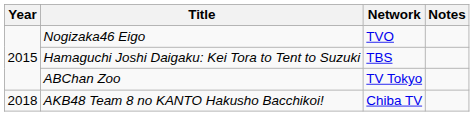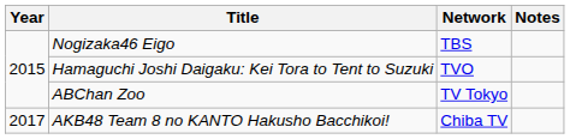Nogizaka46 Eigo | Network: TVO -> TBS
Hamaguchi Joshi Daigaku: Kei Tora to Tent to Suzuki | Network: TBS -> TVO
AKB48 Team 8 no KANTO Hakusho Bacchikoi! | Year: 2018 -> 2017
